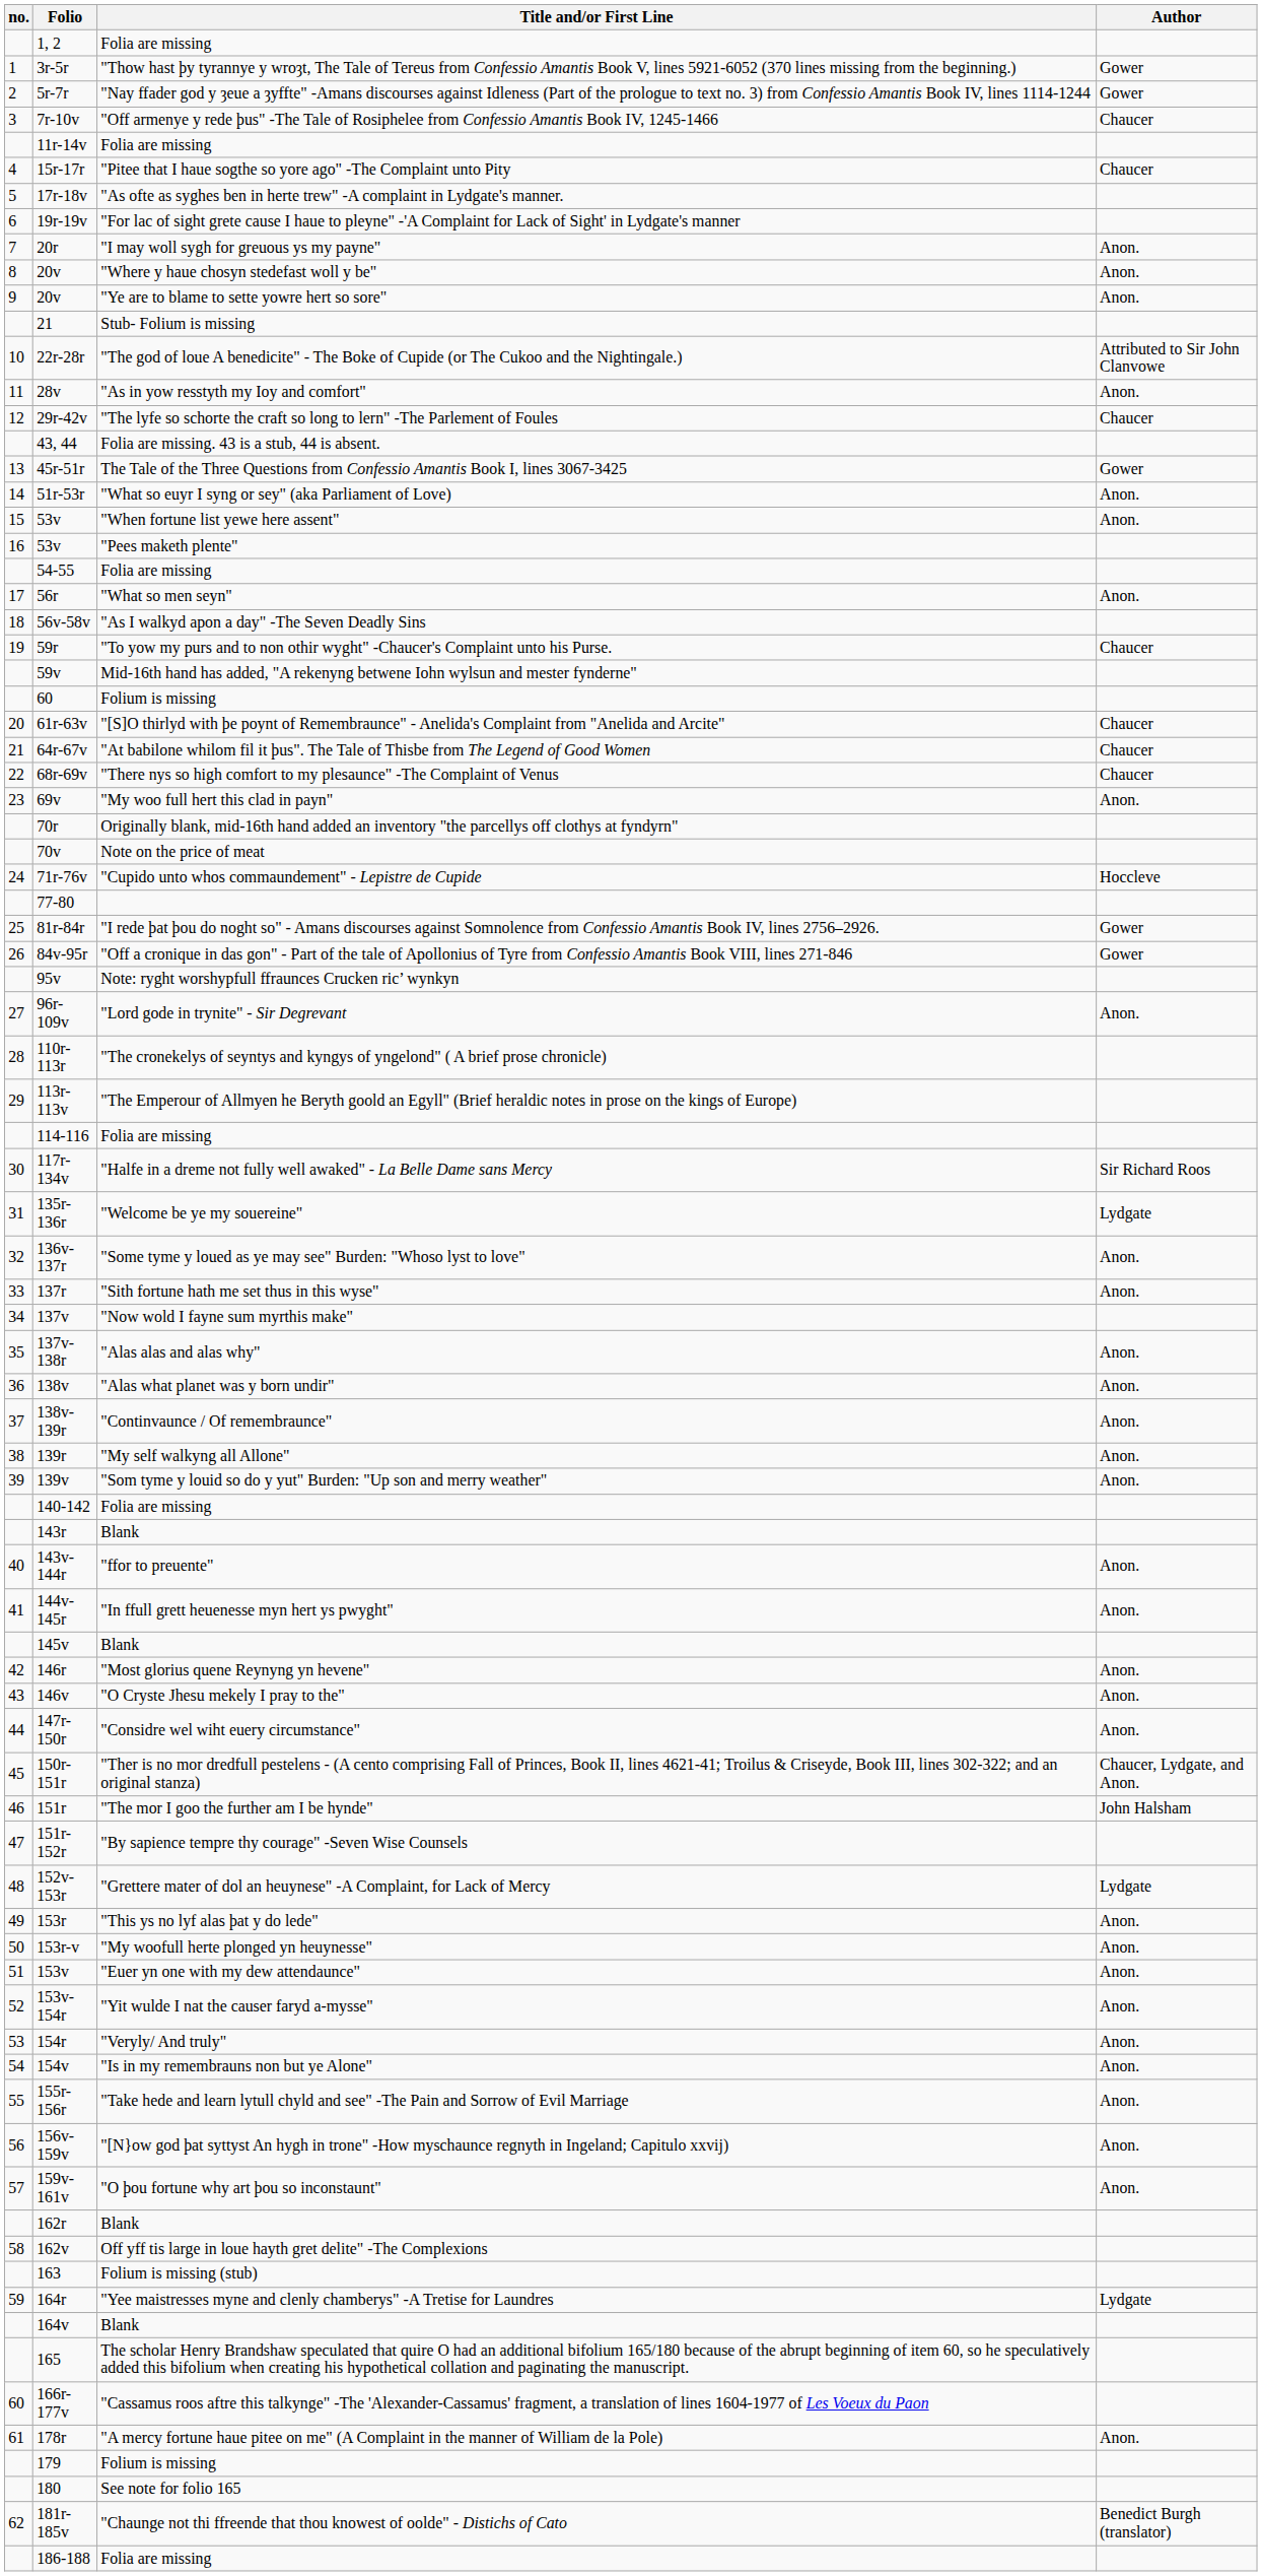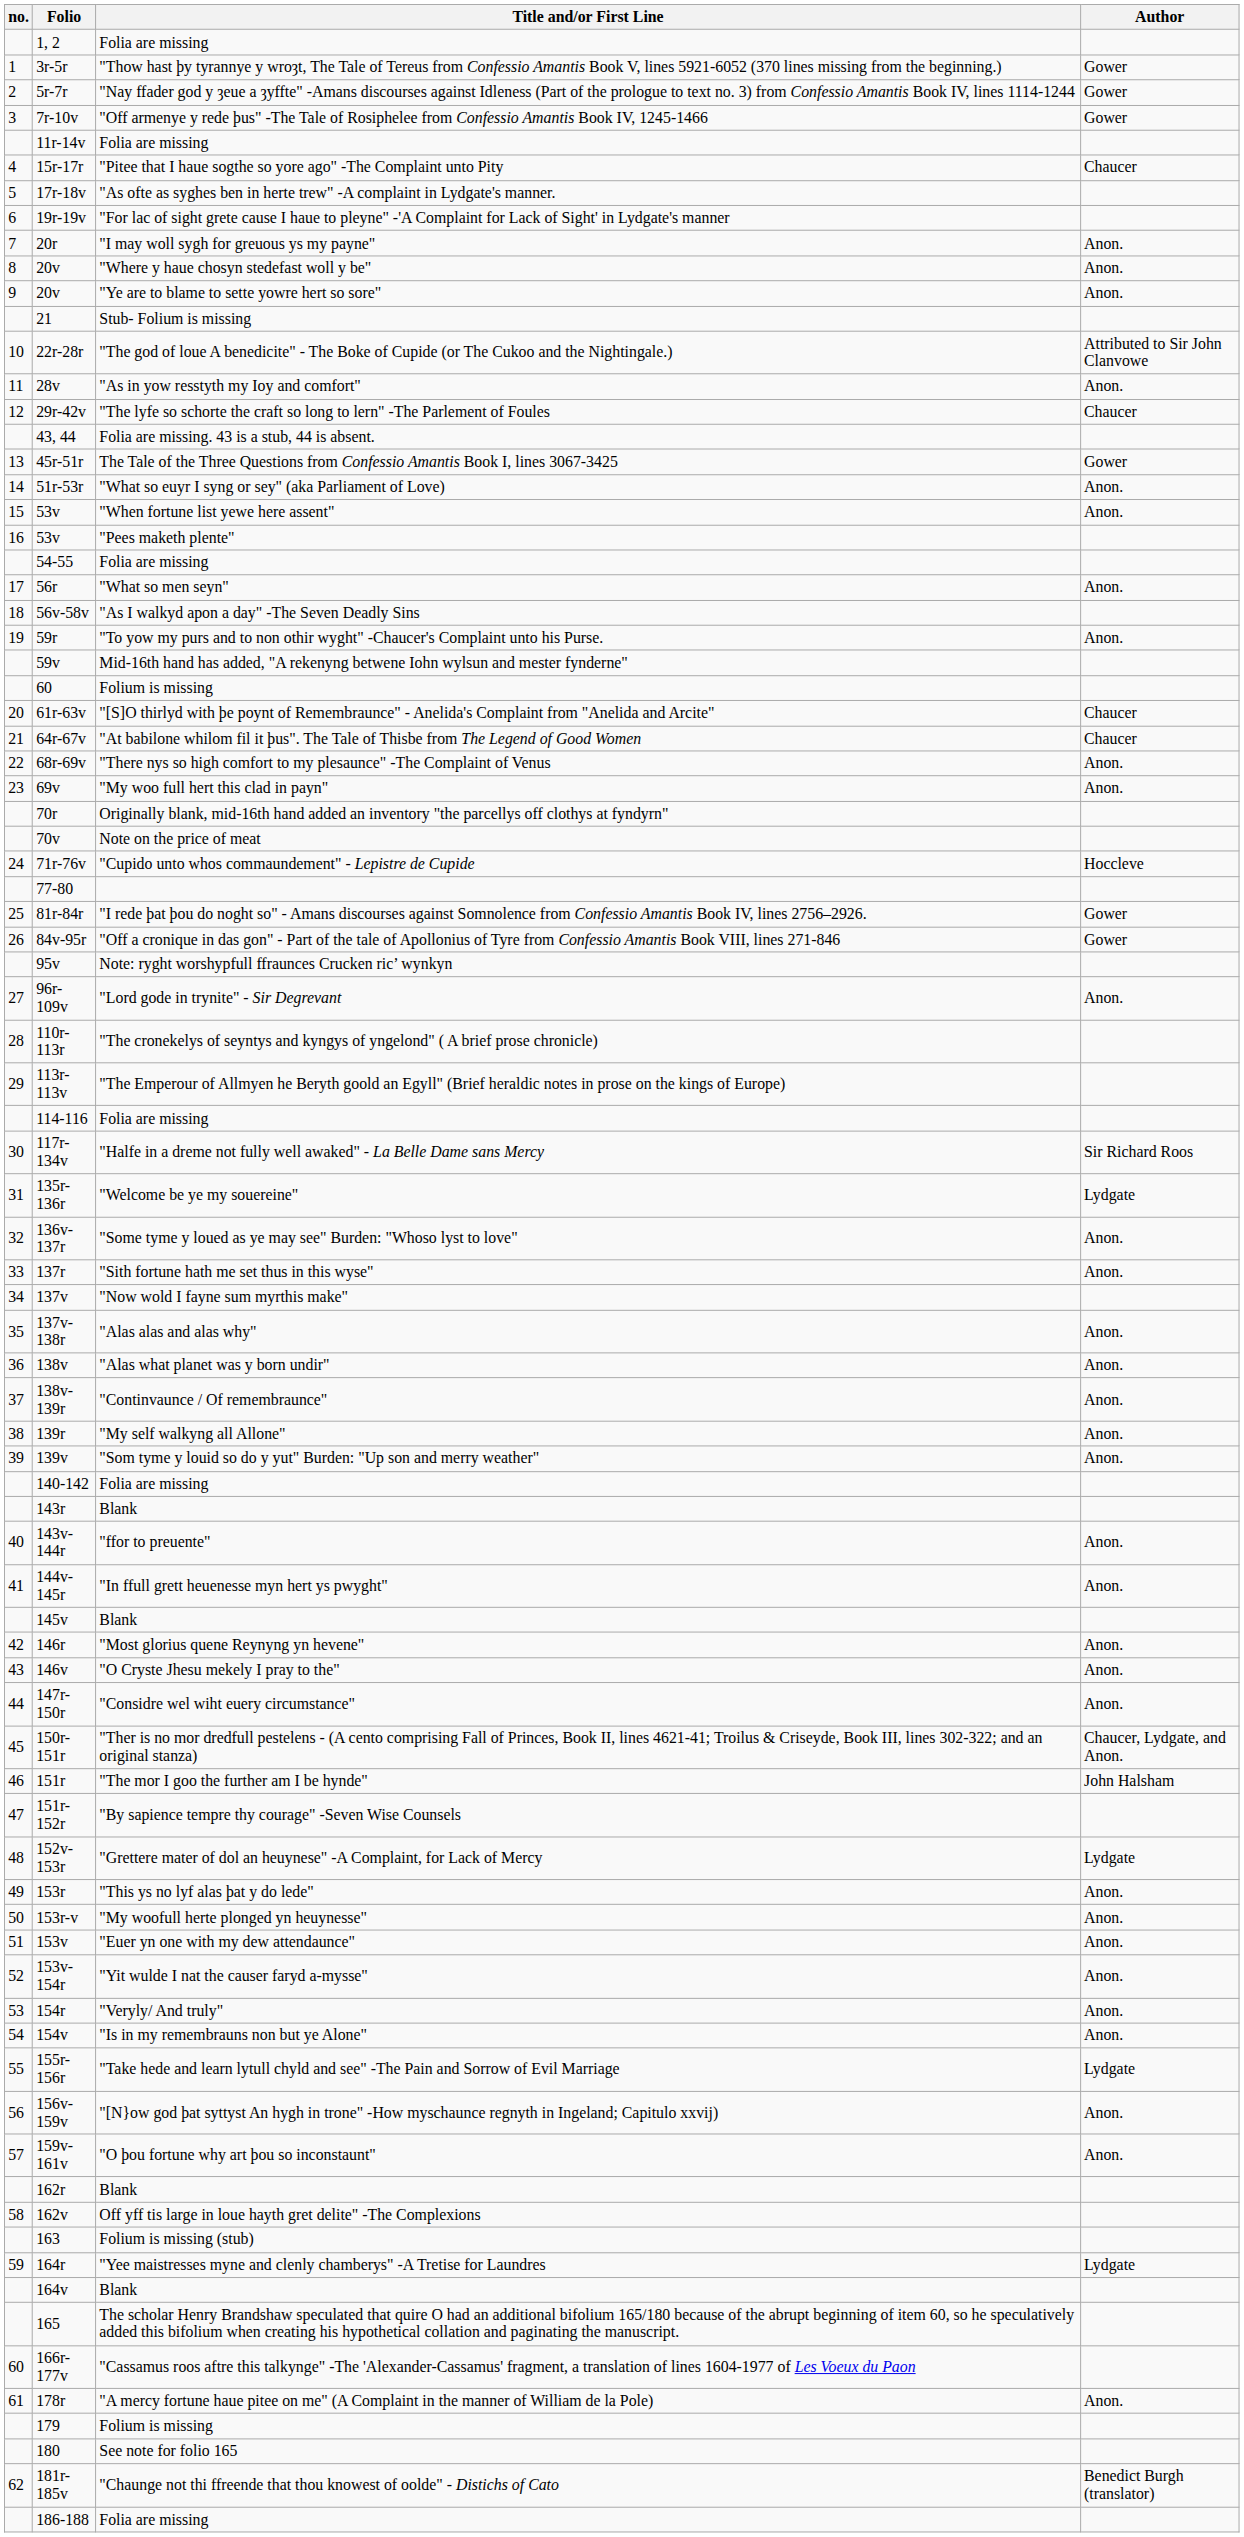7r-10v | Author: Chaucer -> Gower
59r | Author: Chaucer -> Anon.
68r-69v | Author: Chaucer -> Anon.
155r-156r | Author: Anon. -> Lydgate
